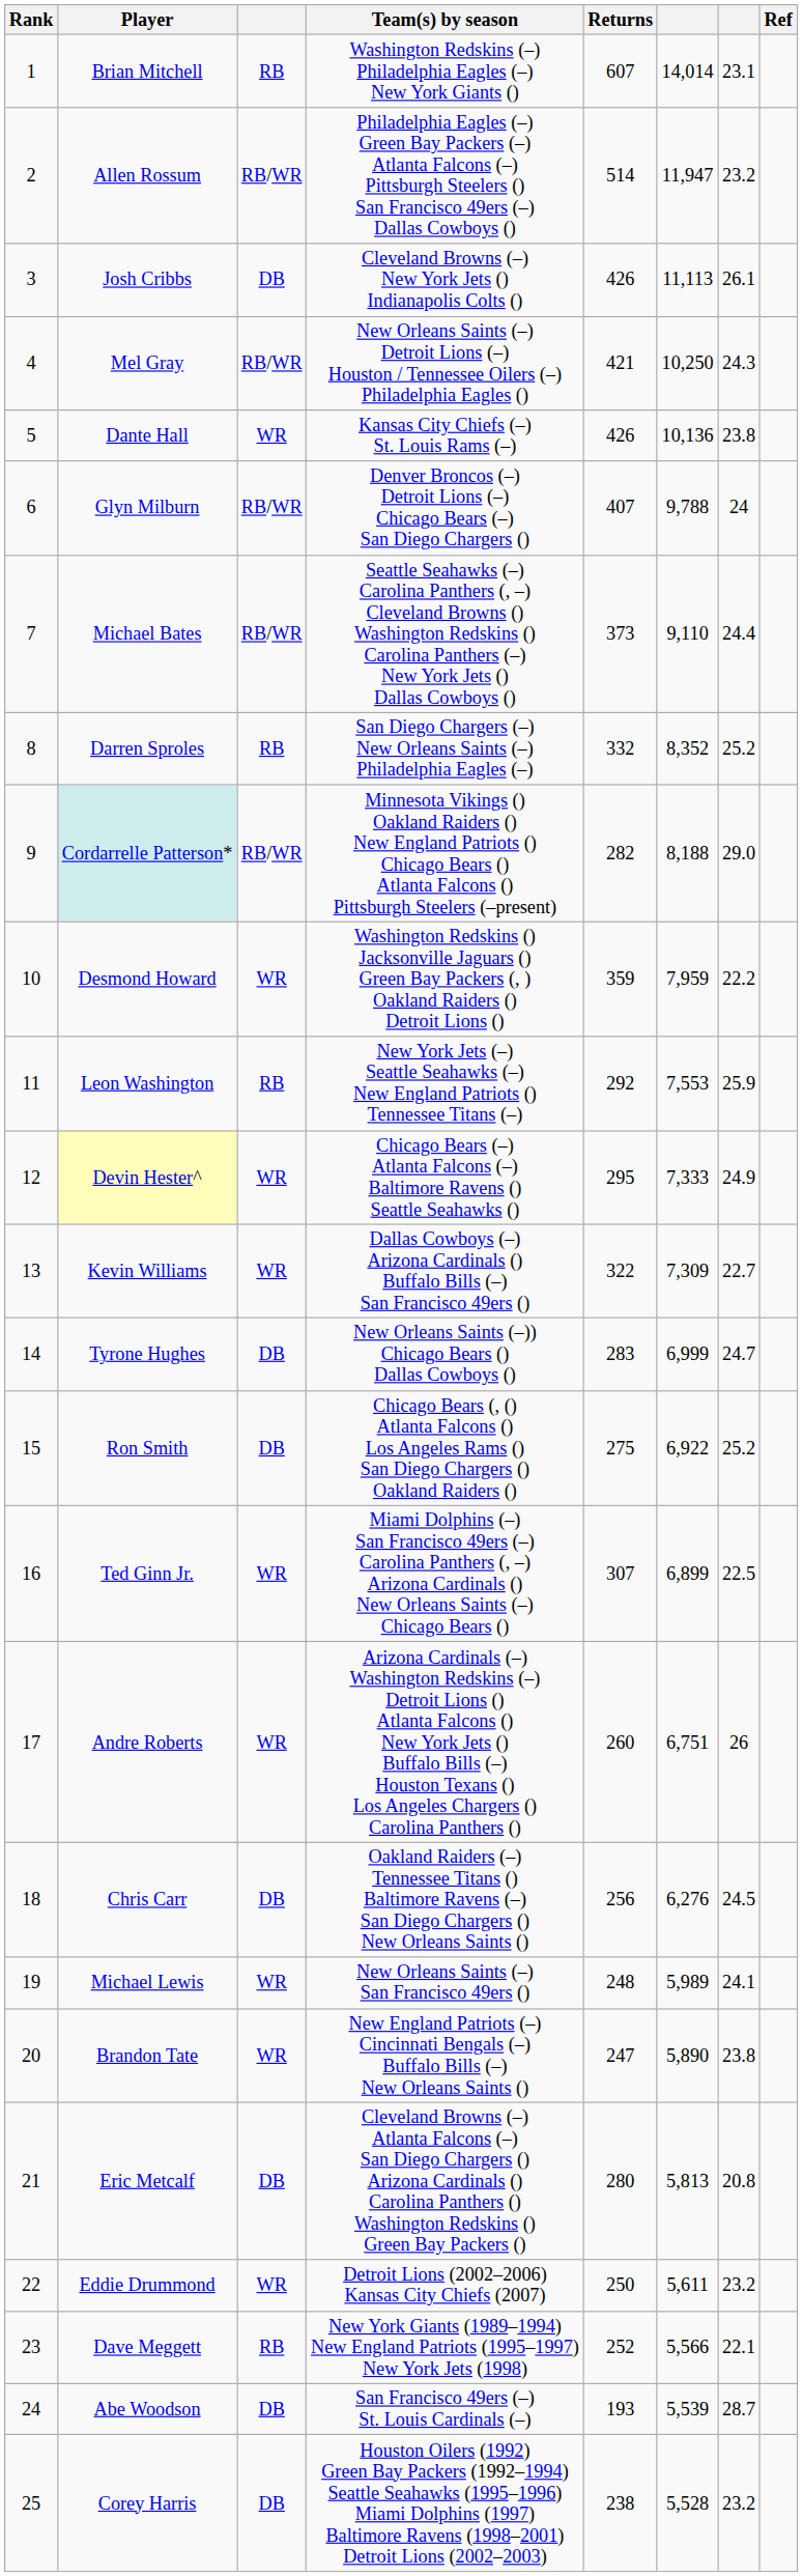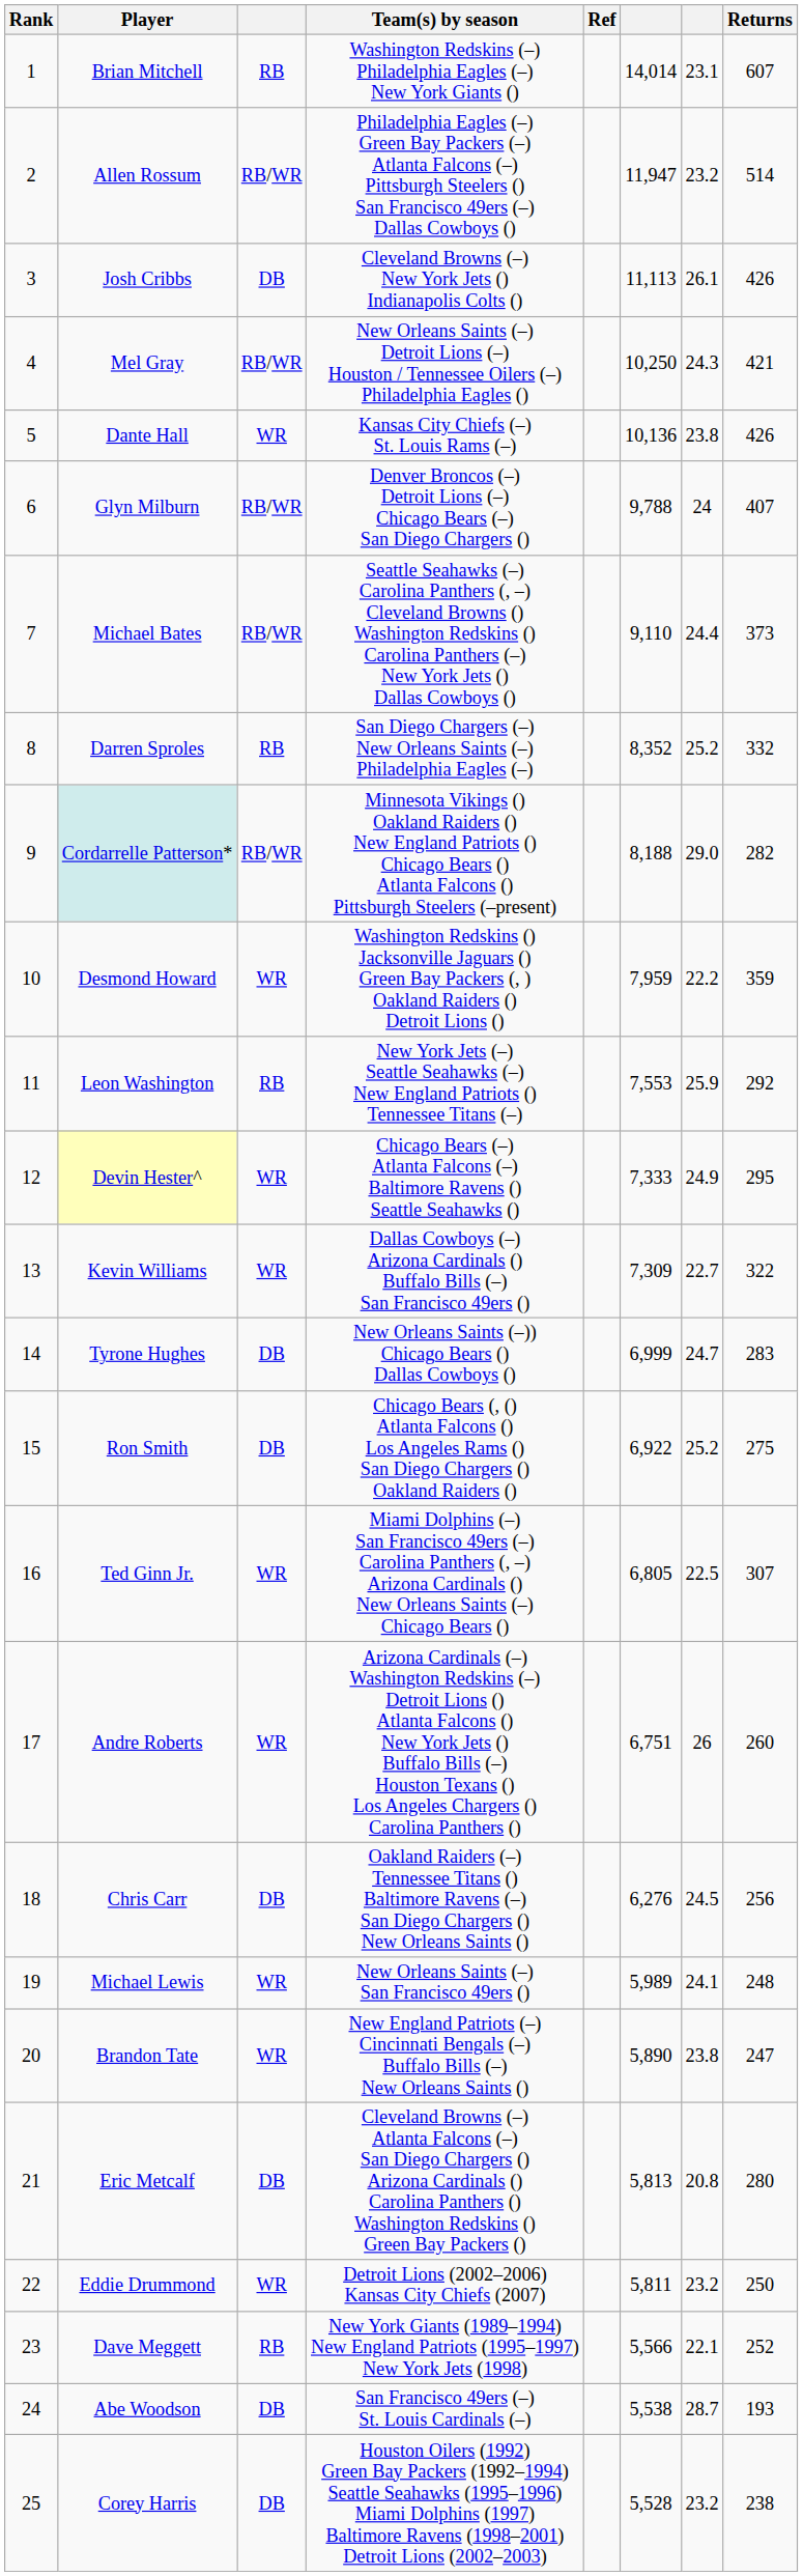columns swapped: Returns <-> Ref
Ted Ginn Jr. | column 6: 6,899 -> 6,805
Eddie Drummond | column 6: 5,611 -> 5,811
Abe Woodson | column 6: 5,539 -> 5,538
